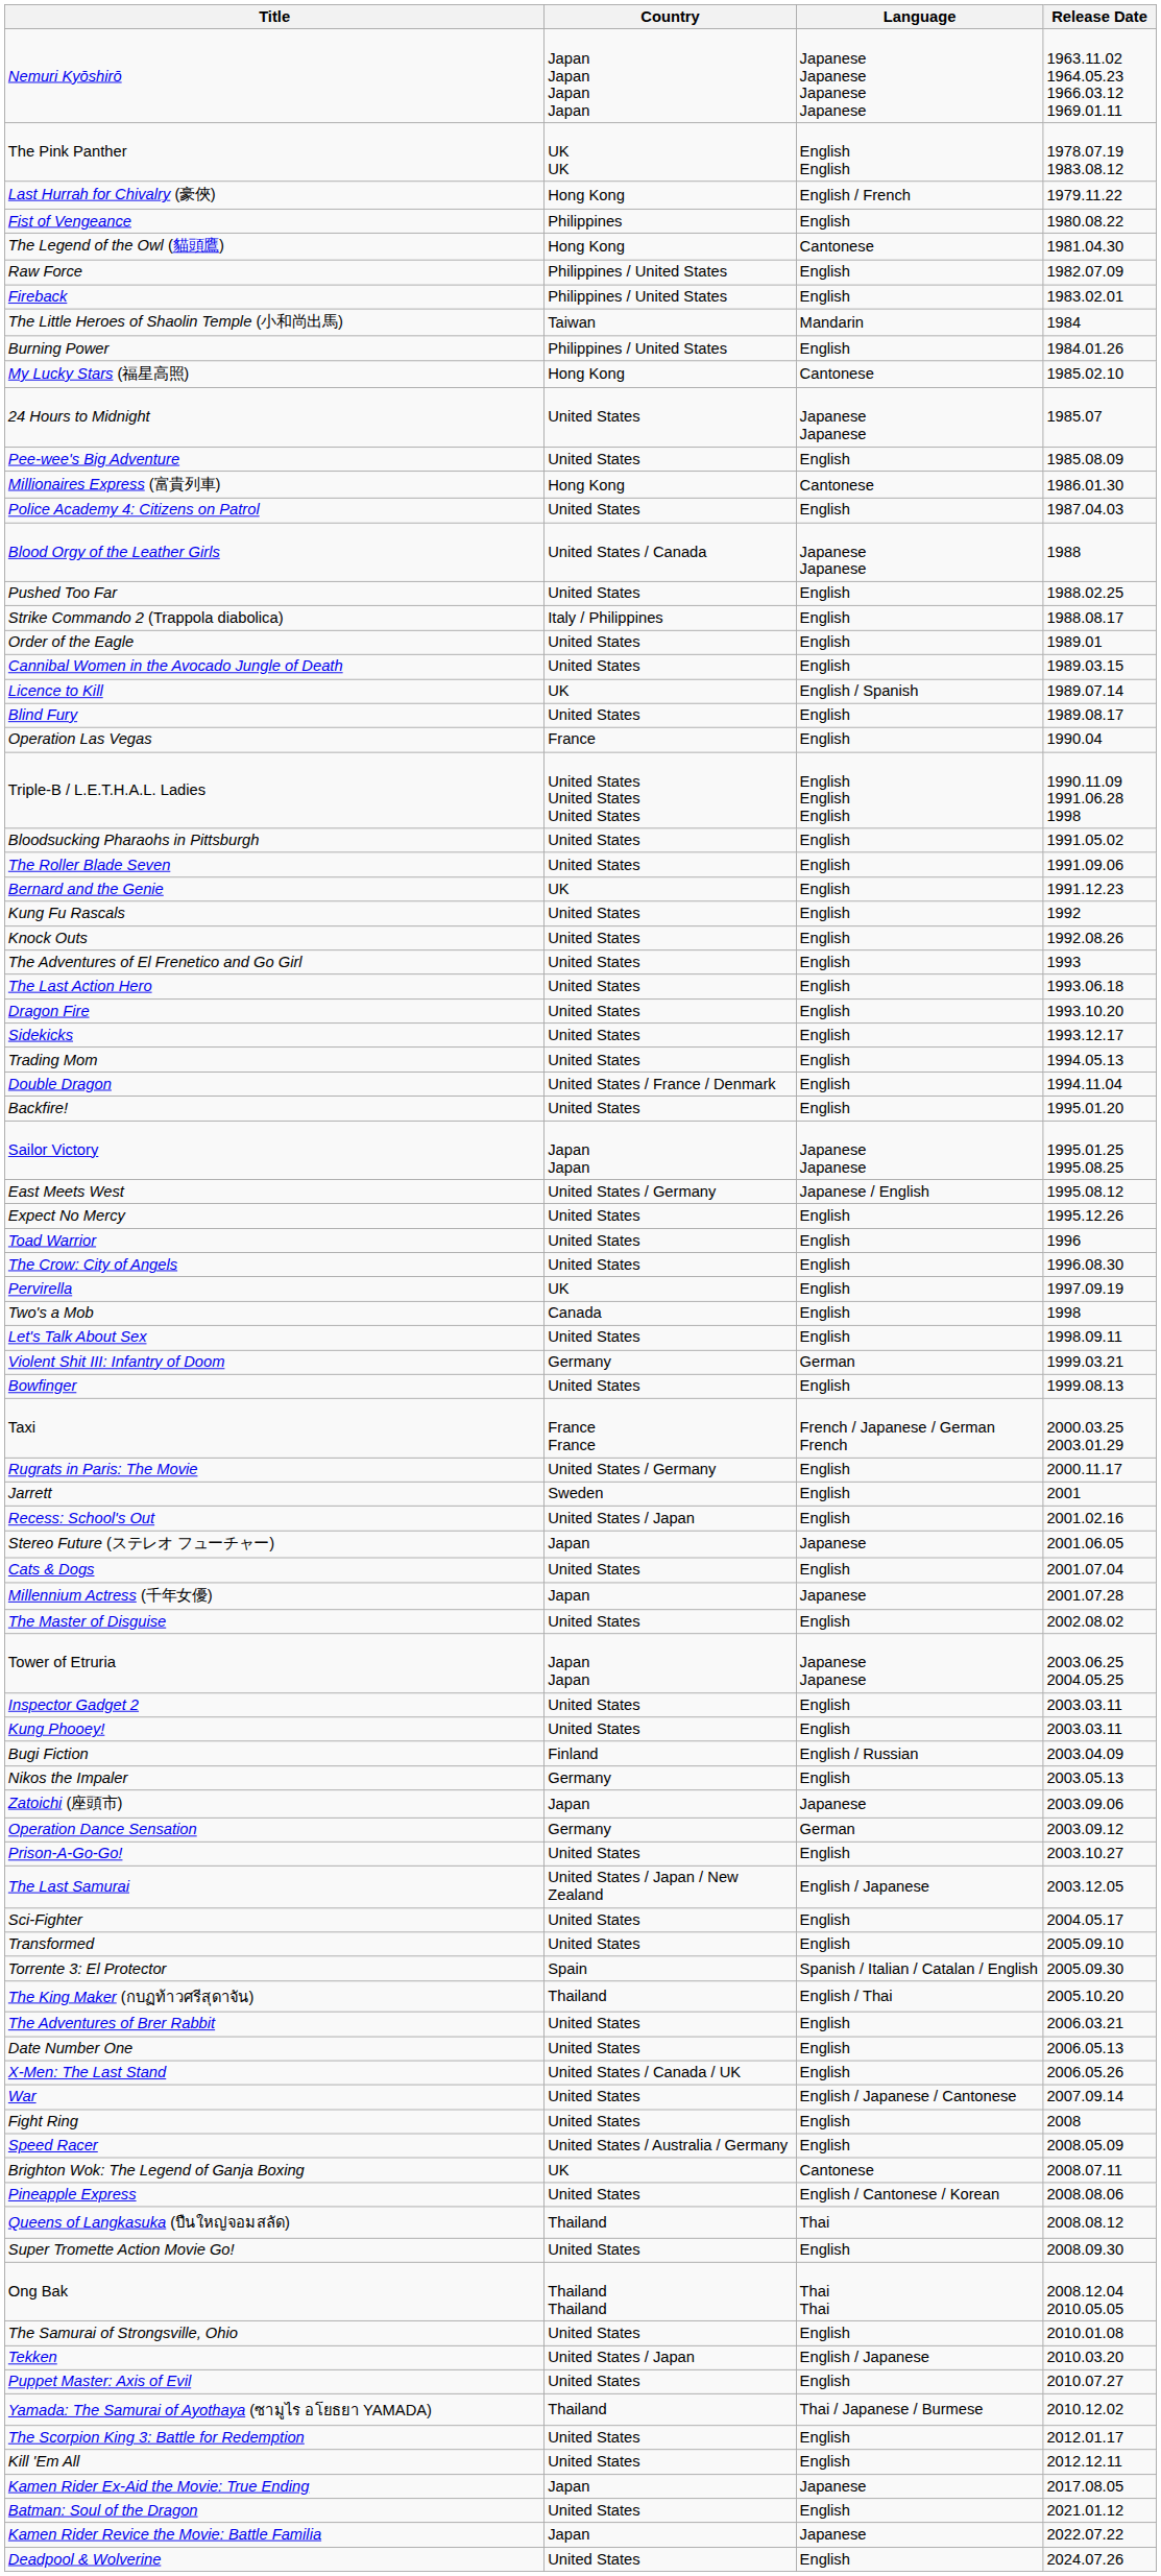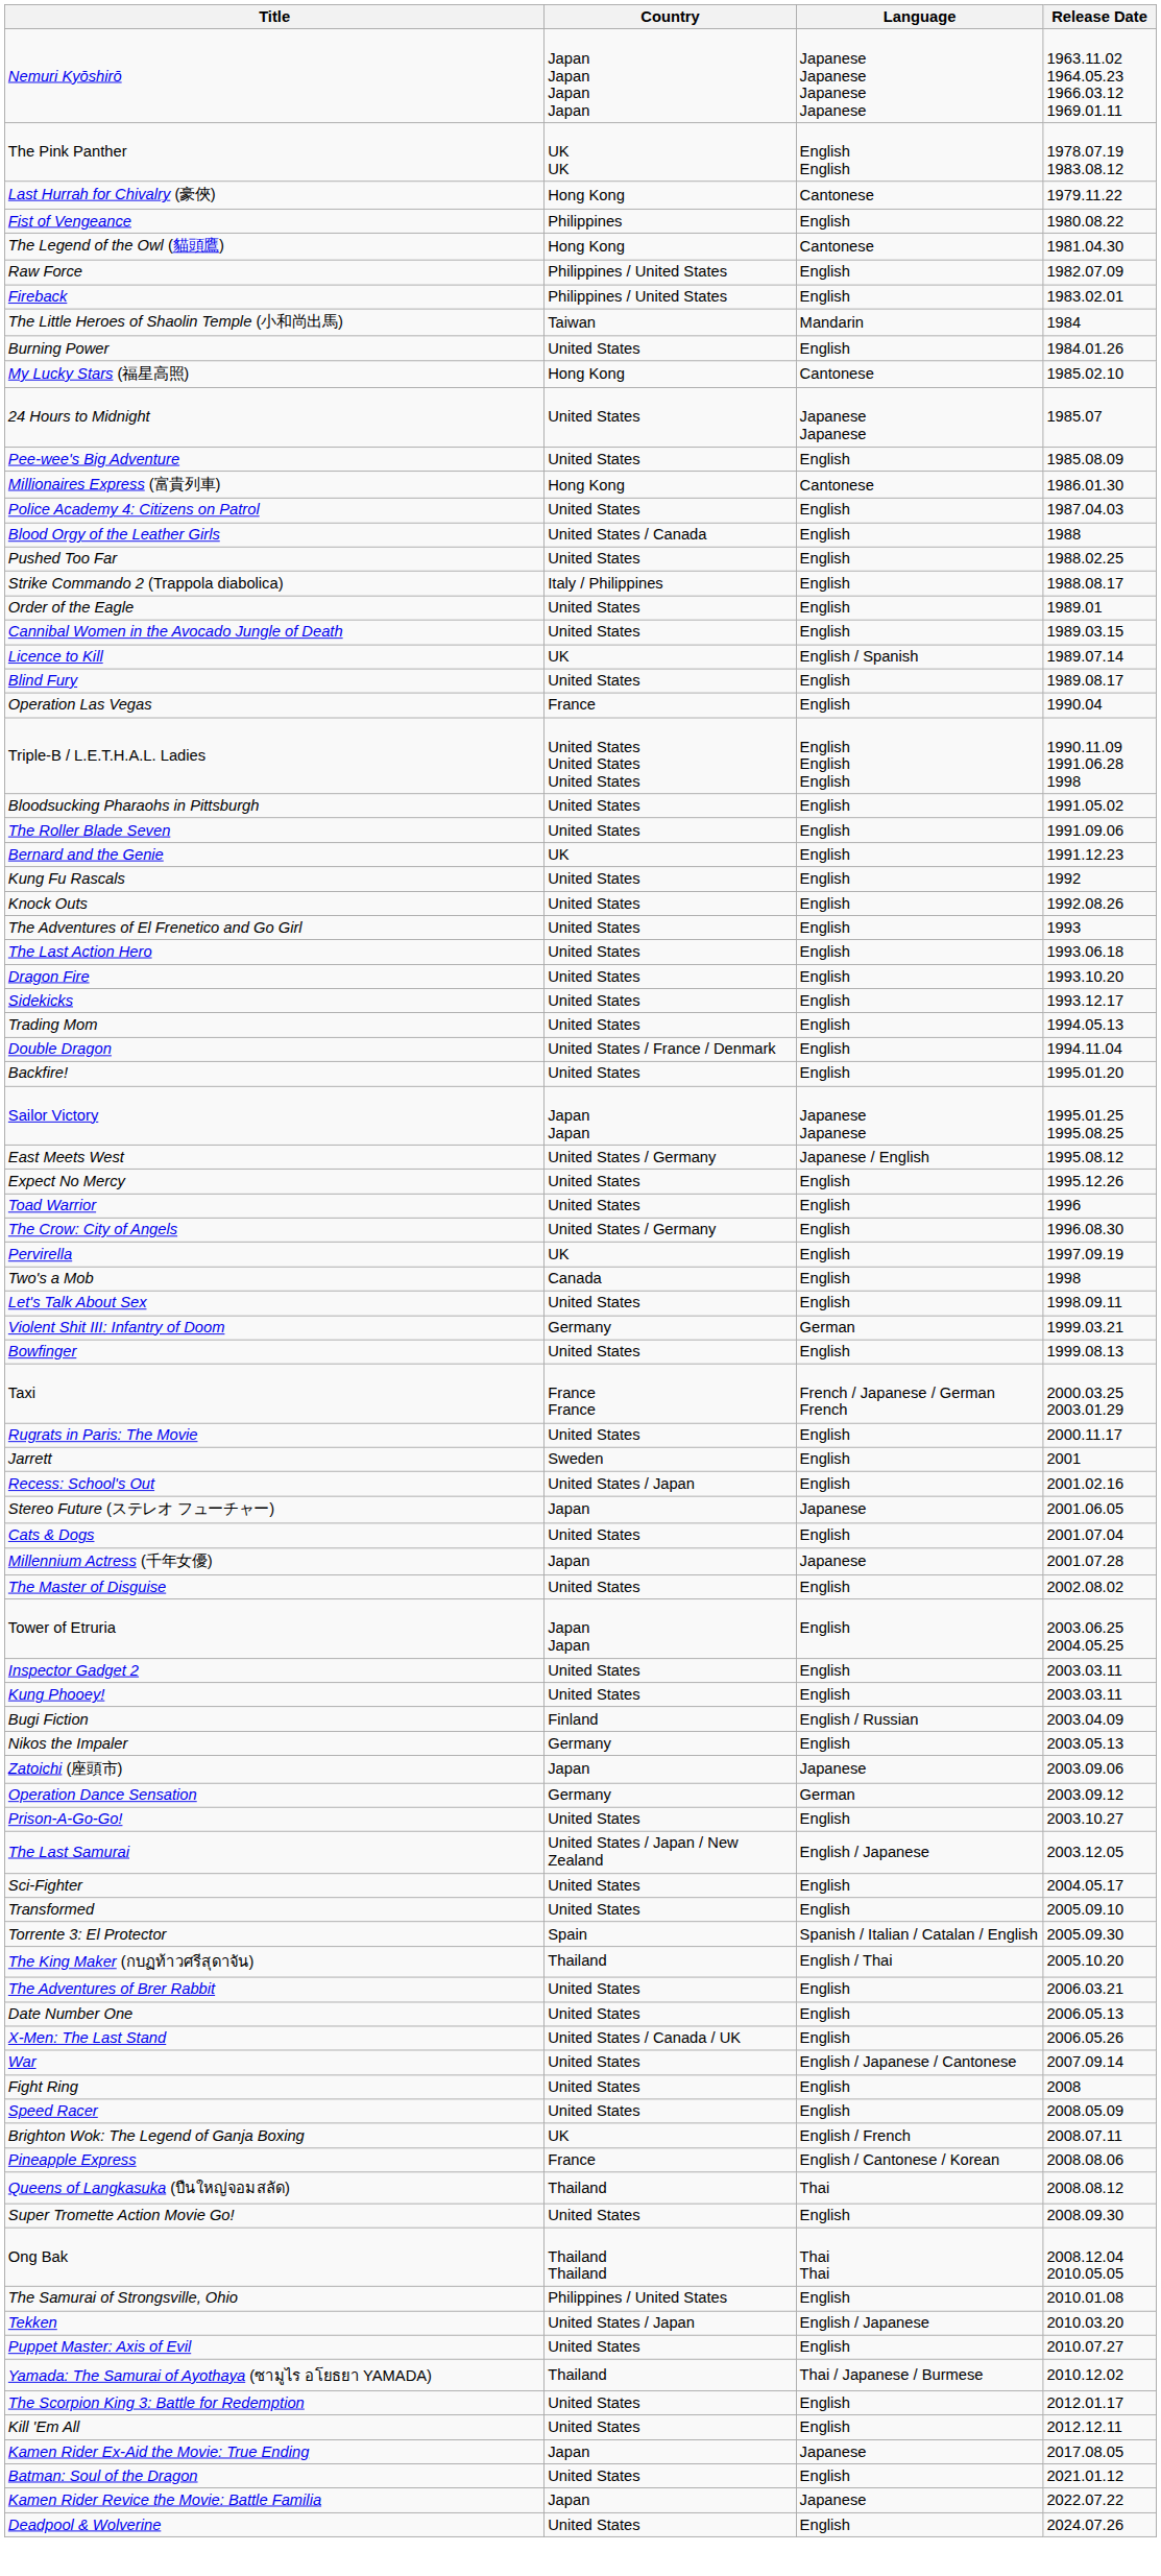Last Hurrah for Chivalry (豪俠) | Language: English / French -> Cantonese
Burning Power | Country: Philippines / United States -> United States
Blood Orgy of the Leather Girls | Language: Japanese Japanese -> English
The Crow: City of Angels | Country: United States -> United States / Germany
Rugrats in Paris: The Movie | Country: United States / Germany -> United States
Tower of Etruria | Language: Japanese Japanese -> English
Speed Racer | Country: United States / Australia / Germany -> United States
Brighton Wok: The Legend of Ganja Boxing | Language: Cantonese -> English / French
Pineapple Express | Country: United States -> France
The Samurai of Strongsville, Ohio | Country: United States -> Philippines / United States
